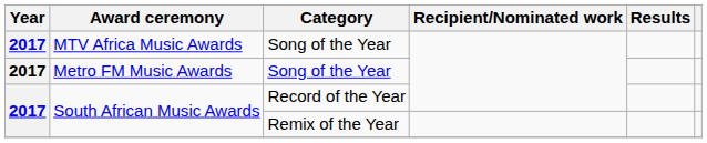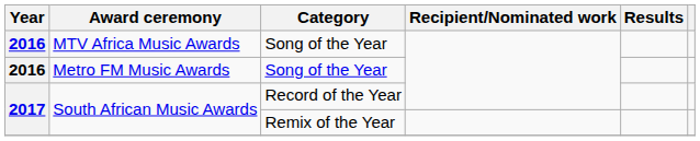MTV Africa Music Awards | Year: 2017 -> 2016
Metro FM Music Awards | Year: 2017 -> 2016
